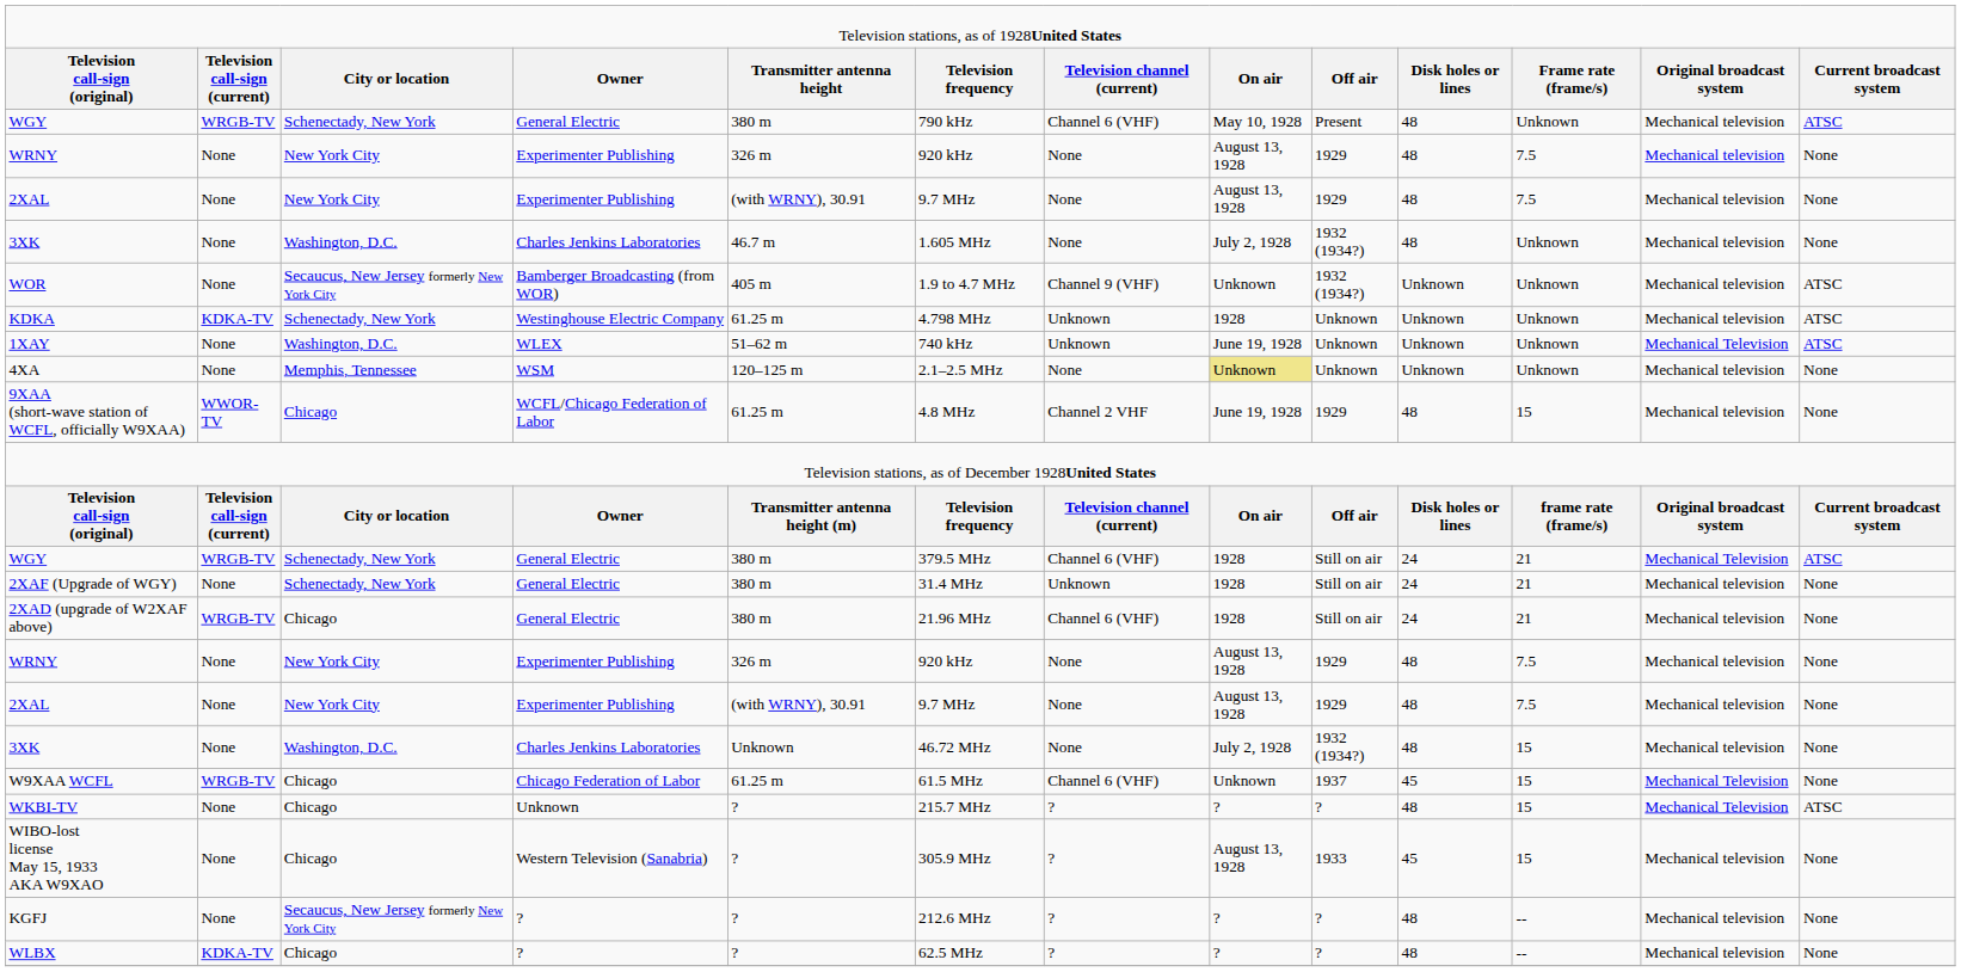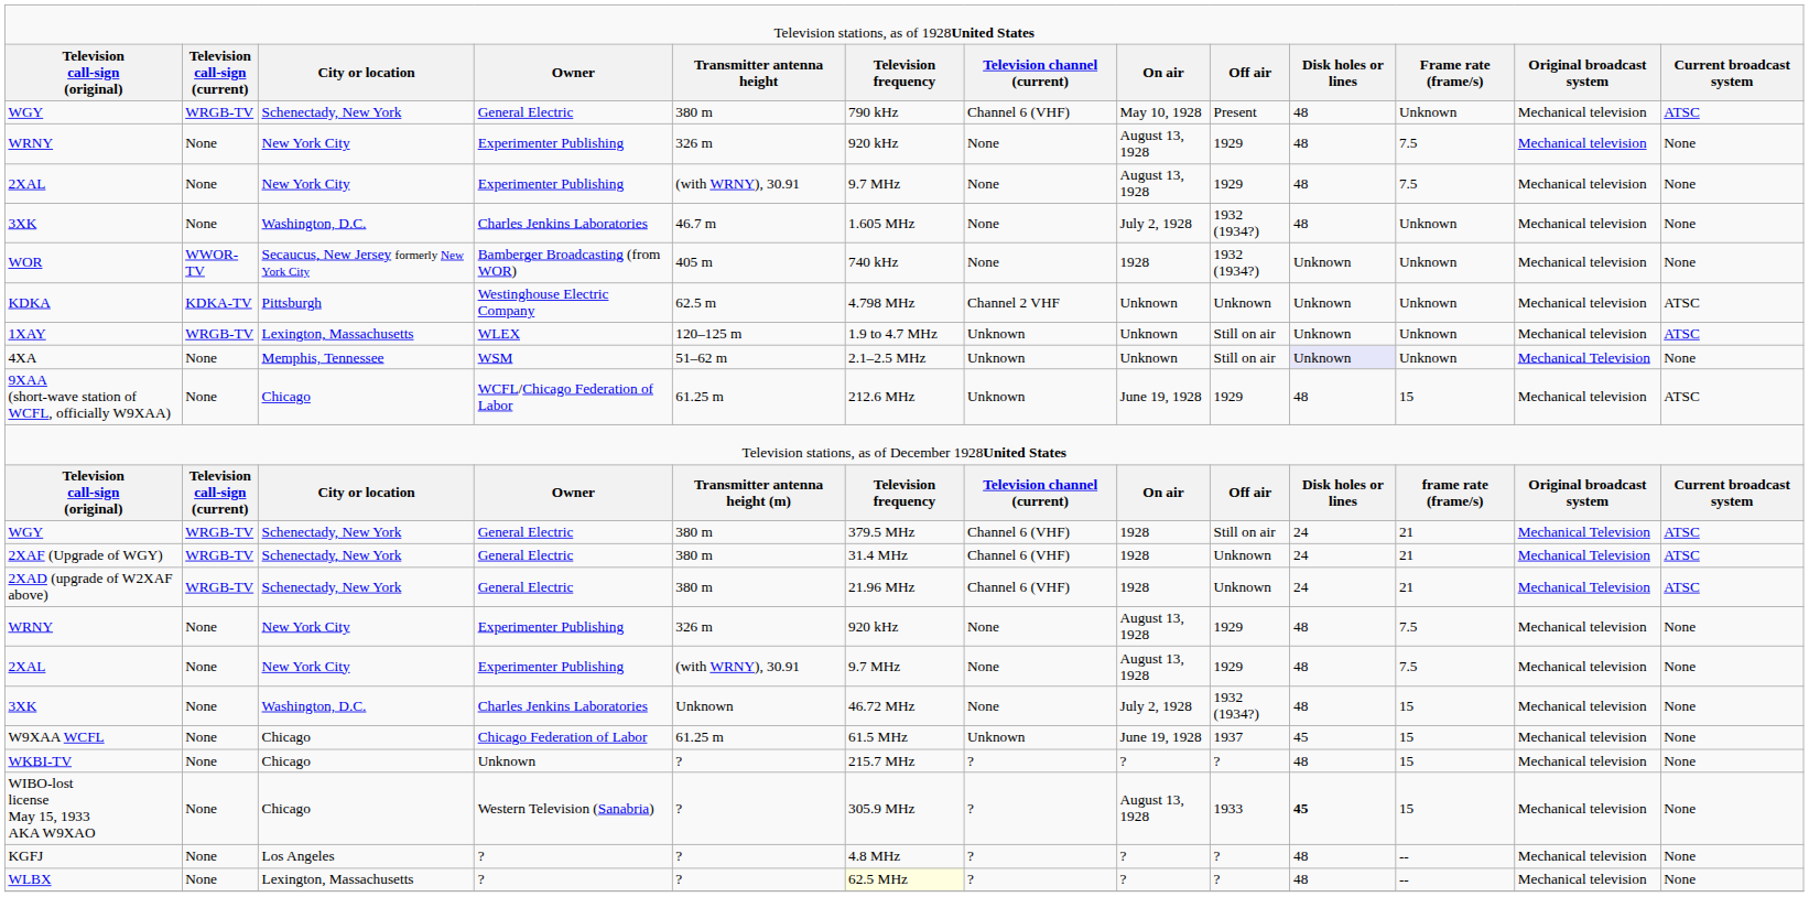WOR | column 2: None -> WWOR-TV
WOR | column 6: 1.9 to 4.7 MHz -> 740 kHz
WOR | column 7: Channel 9 (VHF) -> None
WOR | column 8: Unknown -> 1928
WOR | column 13: ATSC -> None
KDKA | column 3: Schenectady, New York -> Pittsburgh
KDKA | column 5: 61.25 m -> 62.5 m
KDKA | column 7: Unknown -> Channel 2 VHF
KDKA | column 8: 1928 -> Unknown
1XAY | column 2: None -> WRGB-TV
1XAY | column 3: Washington, D.C. -> Lexington, Massachusetts
1XAY | column 5: 51–62 m -> 120–125 m
1XAY | column 6: 740 kHz -> 1.9 to 4.7 MHz
1XAY | column 8: June 19, 1928 -> Unknown
1XAY | column 9: Unknown -> Still on air
1XAY | column 12: Mechanical Television -> Mechanical television
4XA | column 5: 120–125 m -> 51–62 m
4XA | column 7: None -> Unknown
4XA | column 8: khaki background -> no background
4XA | column 9: Unknown -> Still on air
4XA | column 10: no background -> lavender background
4XA | column 12: Mechanical television -> Mechanical Television
9XAA (short-wave station of WCFL, officially W9XAA) | column 2: WWOR-TV -> None
9XAA (short-wave station of WCFL, officially W9XAA) | column 6: 4.8 MHz -> 212.6 MHz
9XAA (short-wave station of WCFL, officially W9XAA) | column 7: Channel 2 VHF -> Unknown
9XAA (short-wave station of WCFL, officially W9XAA) | column 13: None -> ATSC
2XAF (Upgrade of WGY) | column 2: None -> WRGB-TV
2XAF (Upgrade of WGY) | column 7: Unknown -> Channel 6 (VHF)
2XAF (Upgrade of WGY) | column 9: Still on air -> Unknown
2XAF (Upgrade of WGY) | column 12: Mechanical television -> Mechanical Television
2XAF (Upgrade of WGY) | column 13: None -> ATSC
2XAD (upgrade of W2XAF above) | column 3: Chicago -> Schenectady, New York
2XAD (upgrade of W2XAF above) | column 9: Still on air -> Unknown
2XAD (upgrade of W2XAF above) | column 12: Mechanical television -> Mechanical Television
2XAD (upgrade of W2XAF above) | column 13: None -> ATSC
W9XAA WCFL | column 2: WRGB-TV -> None
W9XAA WCFL | column 7: Channel 6 (VHF) -> Unknown
W9XAA WCFL | column 8: Unknown -> June 19, 1928
W9XAA WCFL | column 12: Mechanical Television -> Mechanical television
WKBI-TV | column 12: Mechanical Television -> Mechanical television
WKBI-TV | column 13: ATSC -> None
WIBO-lost license May 15, 1933 AKA W9XAO | column 10: normal -> bold
KGFJ | column 3: Secaucus, New Jersey formerly New York City -> Los Angeles
KGFJ | column 6: 212.6 MHz -> 4.8 MHz
WLBX | column 2: KDKA-TV -> None
WLBX | column 3: Chicago -> Lexington, Massachusetts
WLBX | column 6: no background -> lightyellow background
